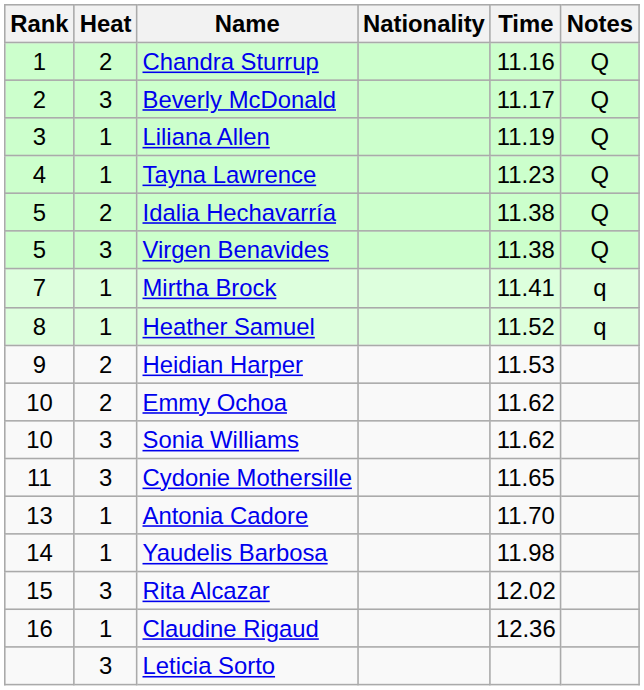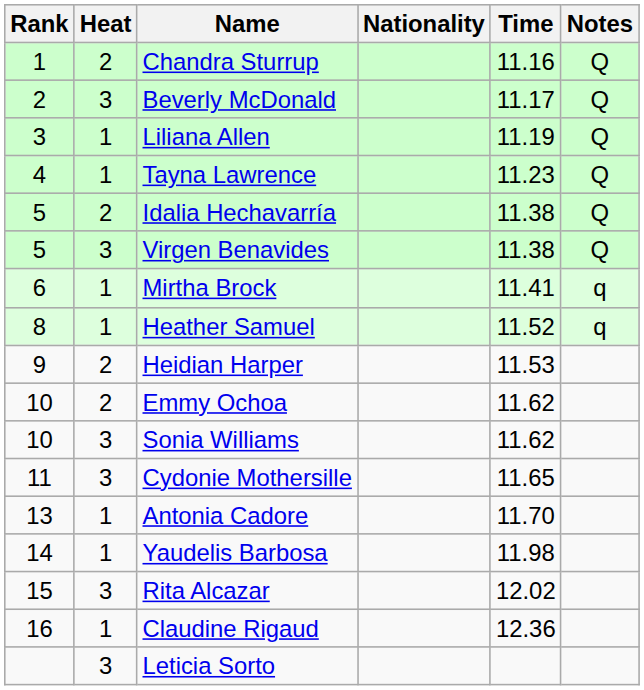Mirtha Brock | Rank: 7 -> 6
